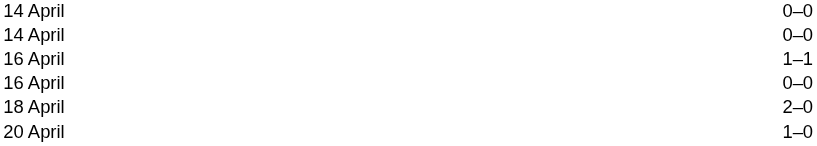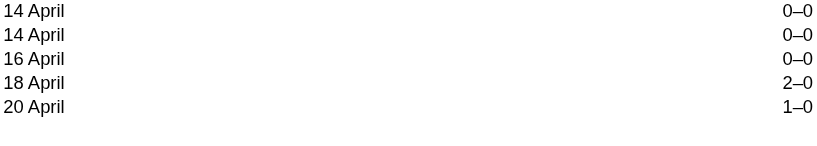- row: 16 April | 1–1
